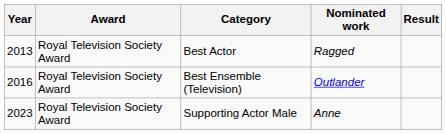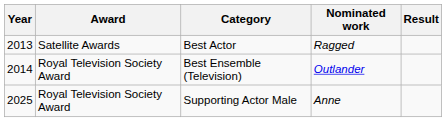Best Actor | Award: Royal Television Society Award -> Satellite Awards
Best Ensemble (Television) | Year: 2016 -> 2014
Supporting Actor Male | Year: 2023 -> 2025
